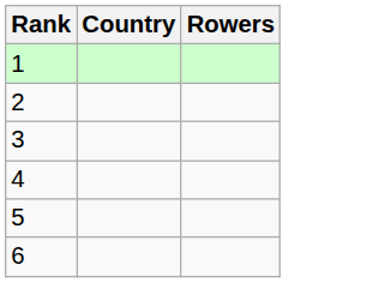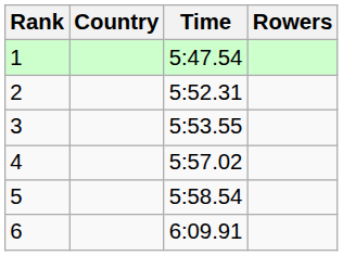+ column: Time | 5:47.54 | 5:52.31 | 5:53.55 | 5:57.02 | 5:58.54 | 6:09.91
